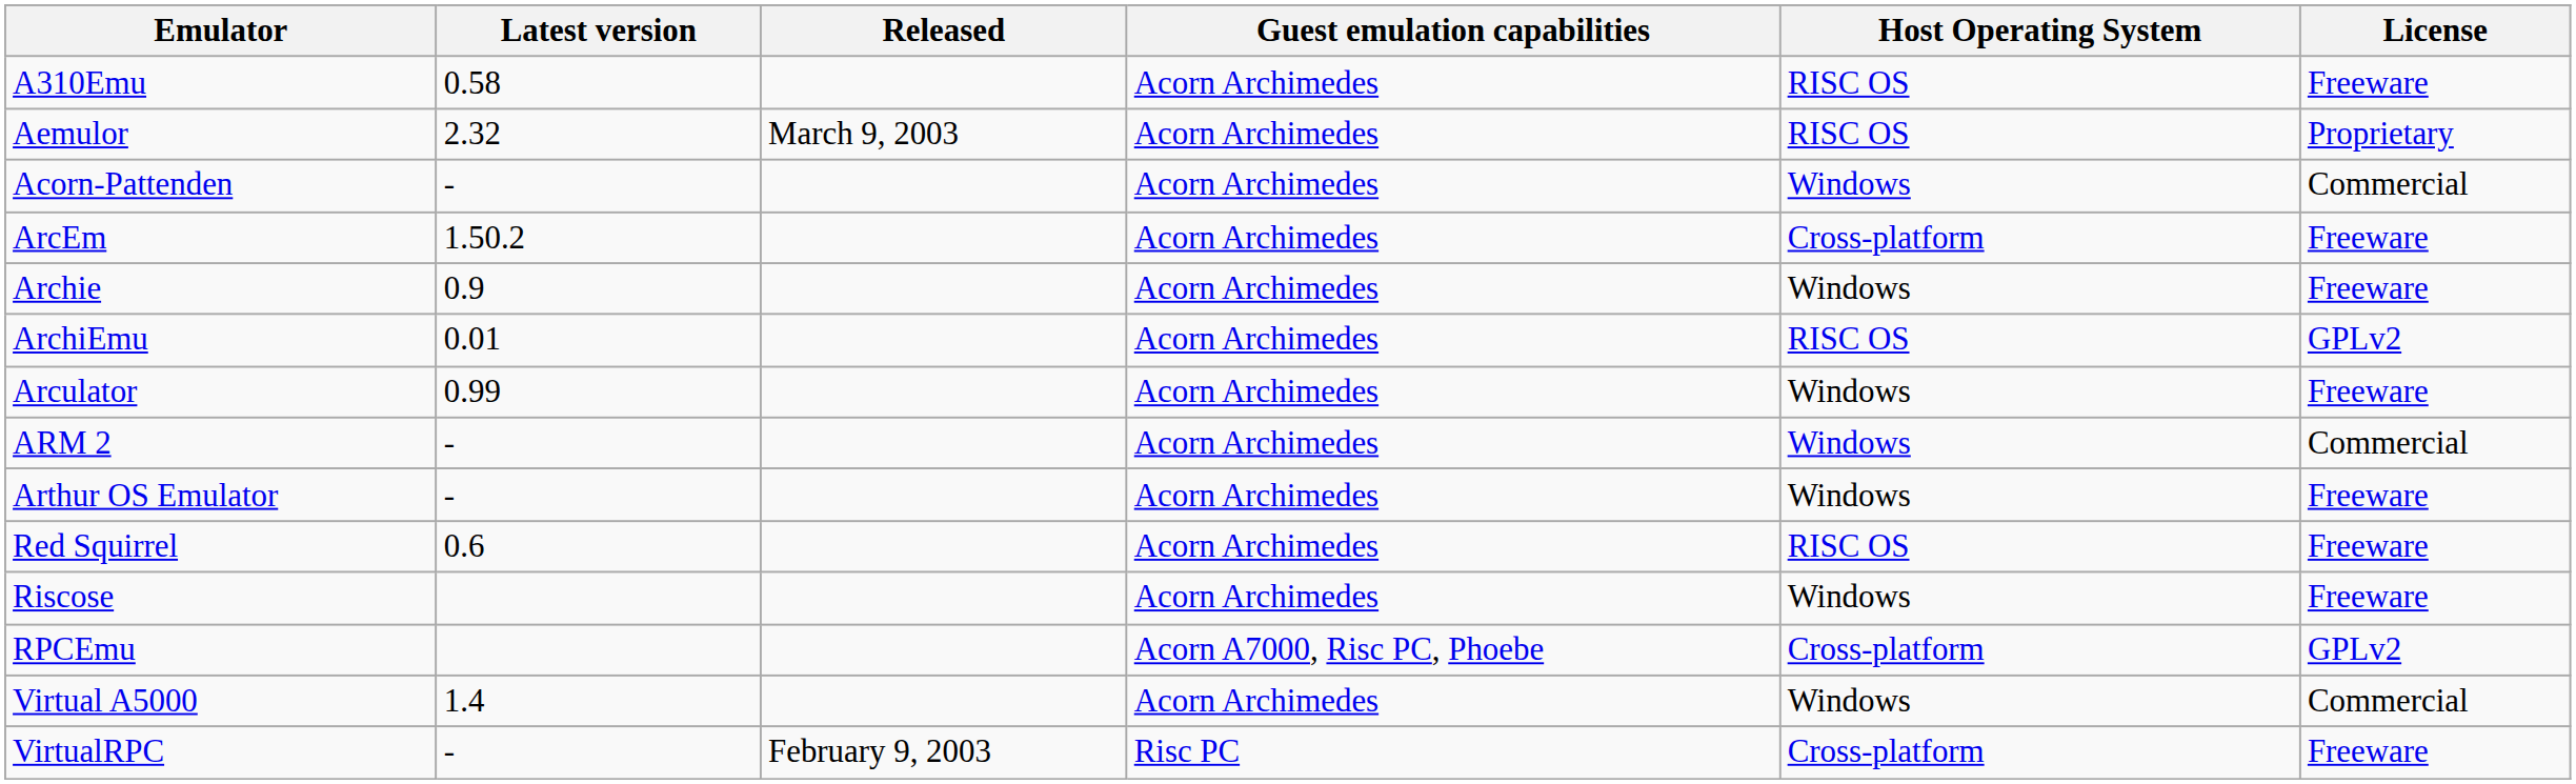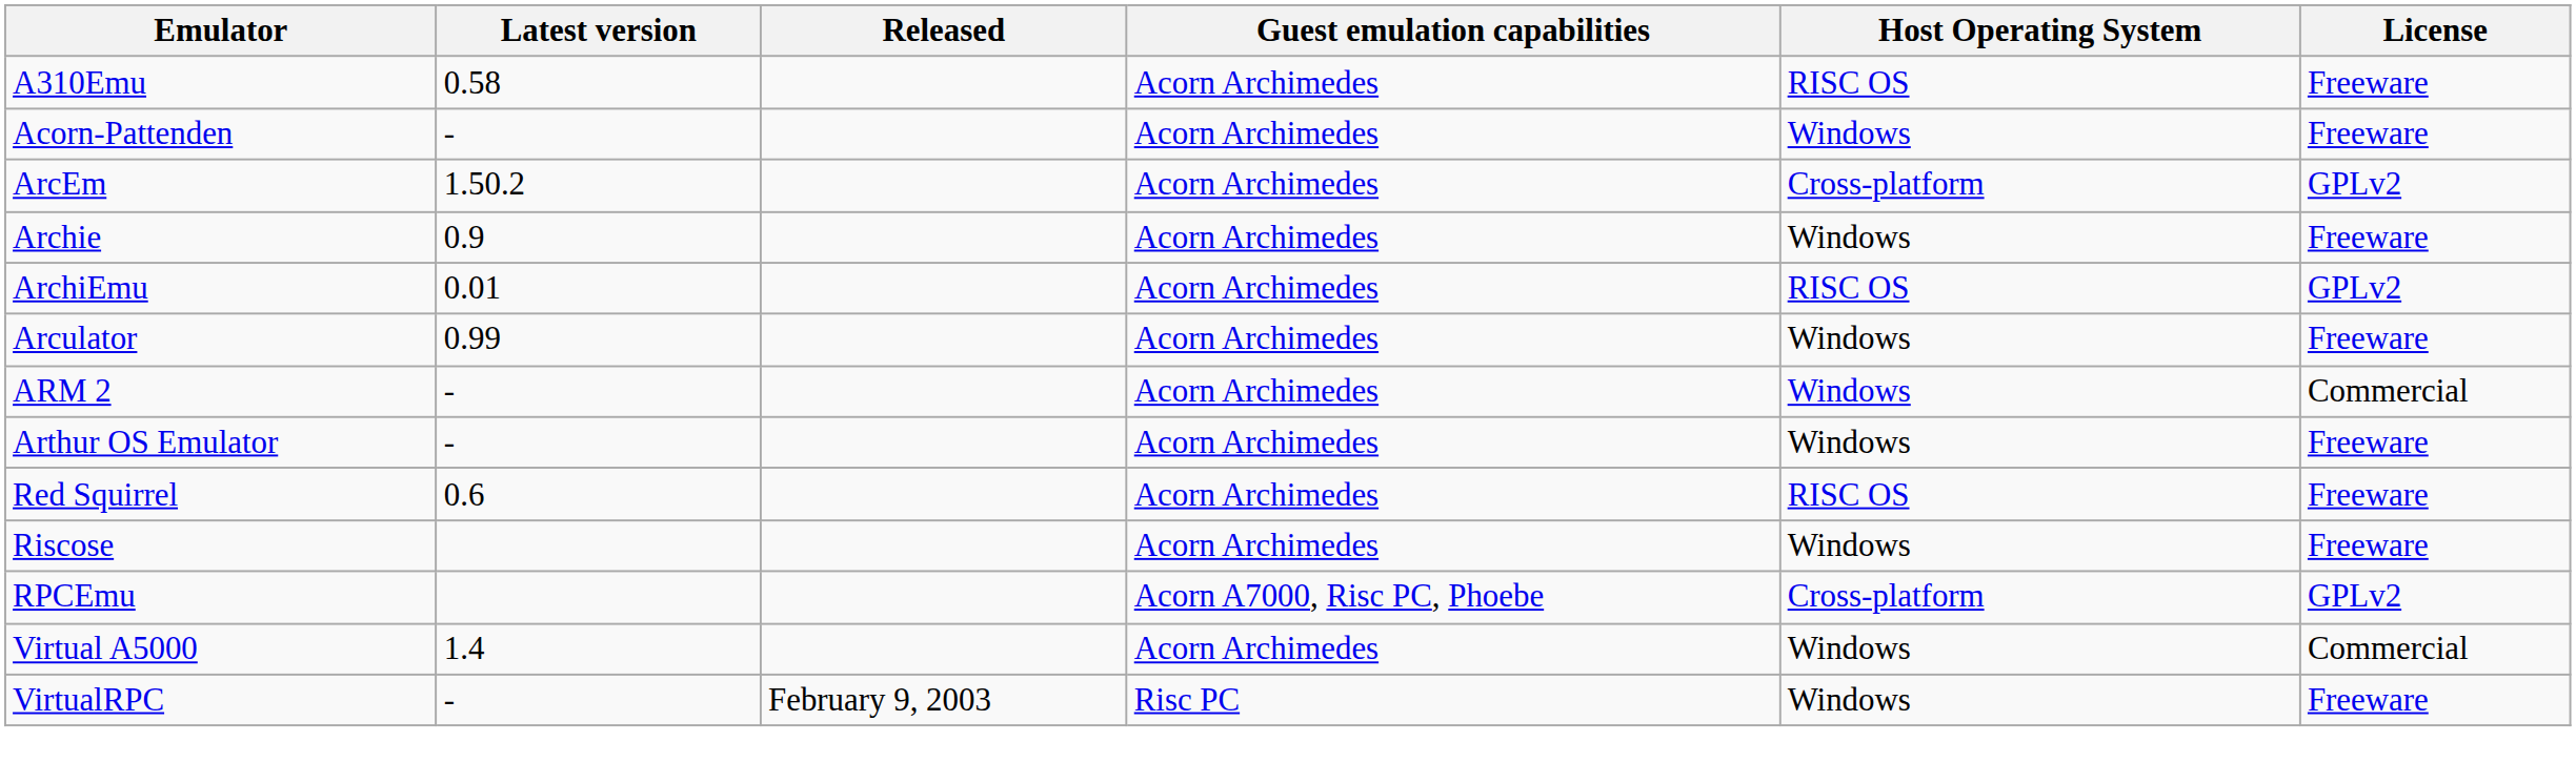- row: Aemulor | 2.32 | March 9, 2003 | Acorn Archimedes | RISC OS | Proprietary
Acorn-Pattenden | License: Commercial -> Freeware
ArcEm | License: Freeware -> GPLv2
VirtualRPC | Host Operating System: Cross-platform -> Windows
